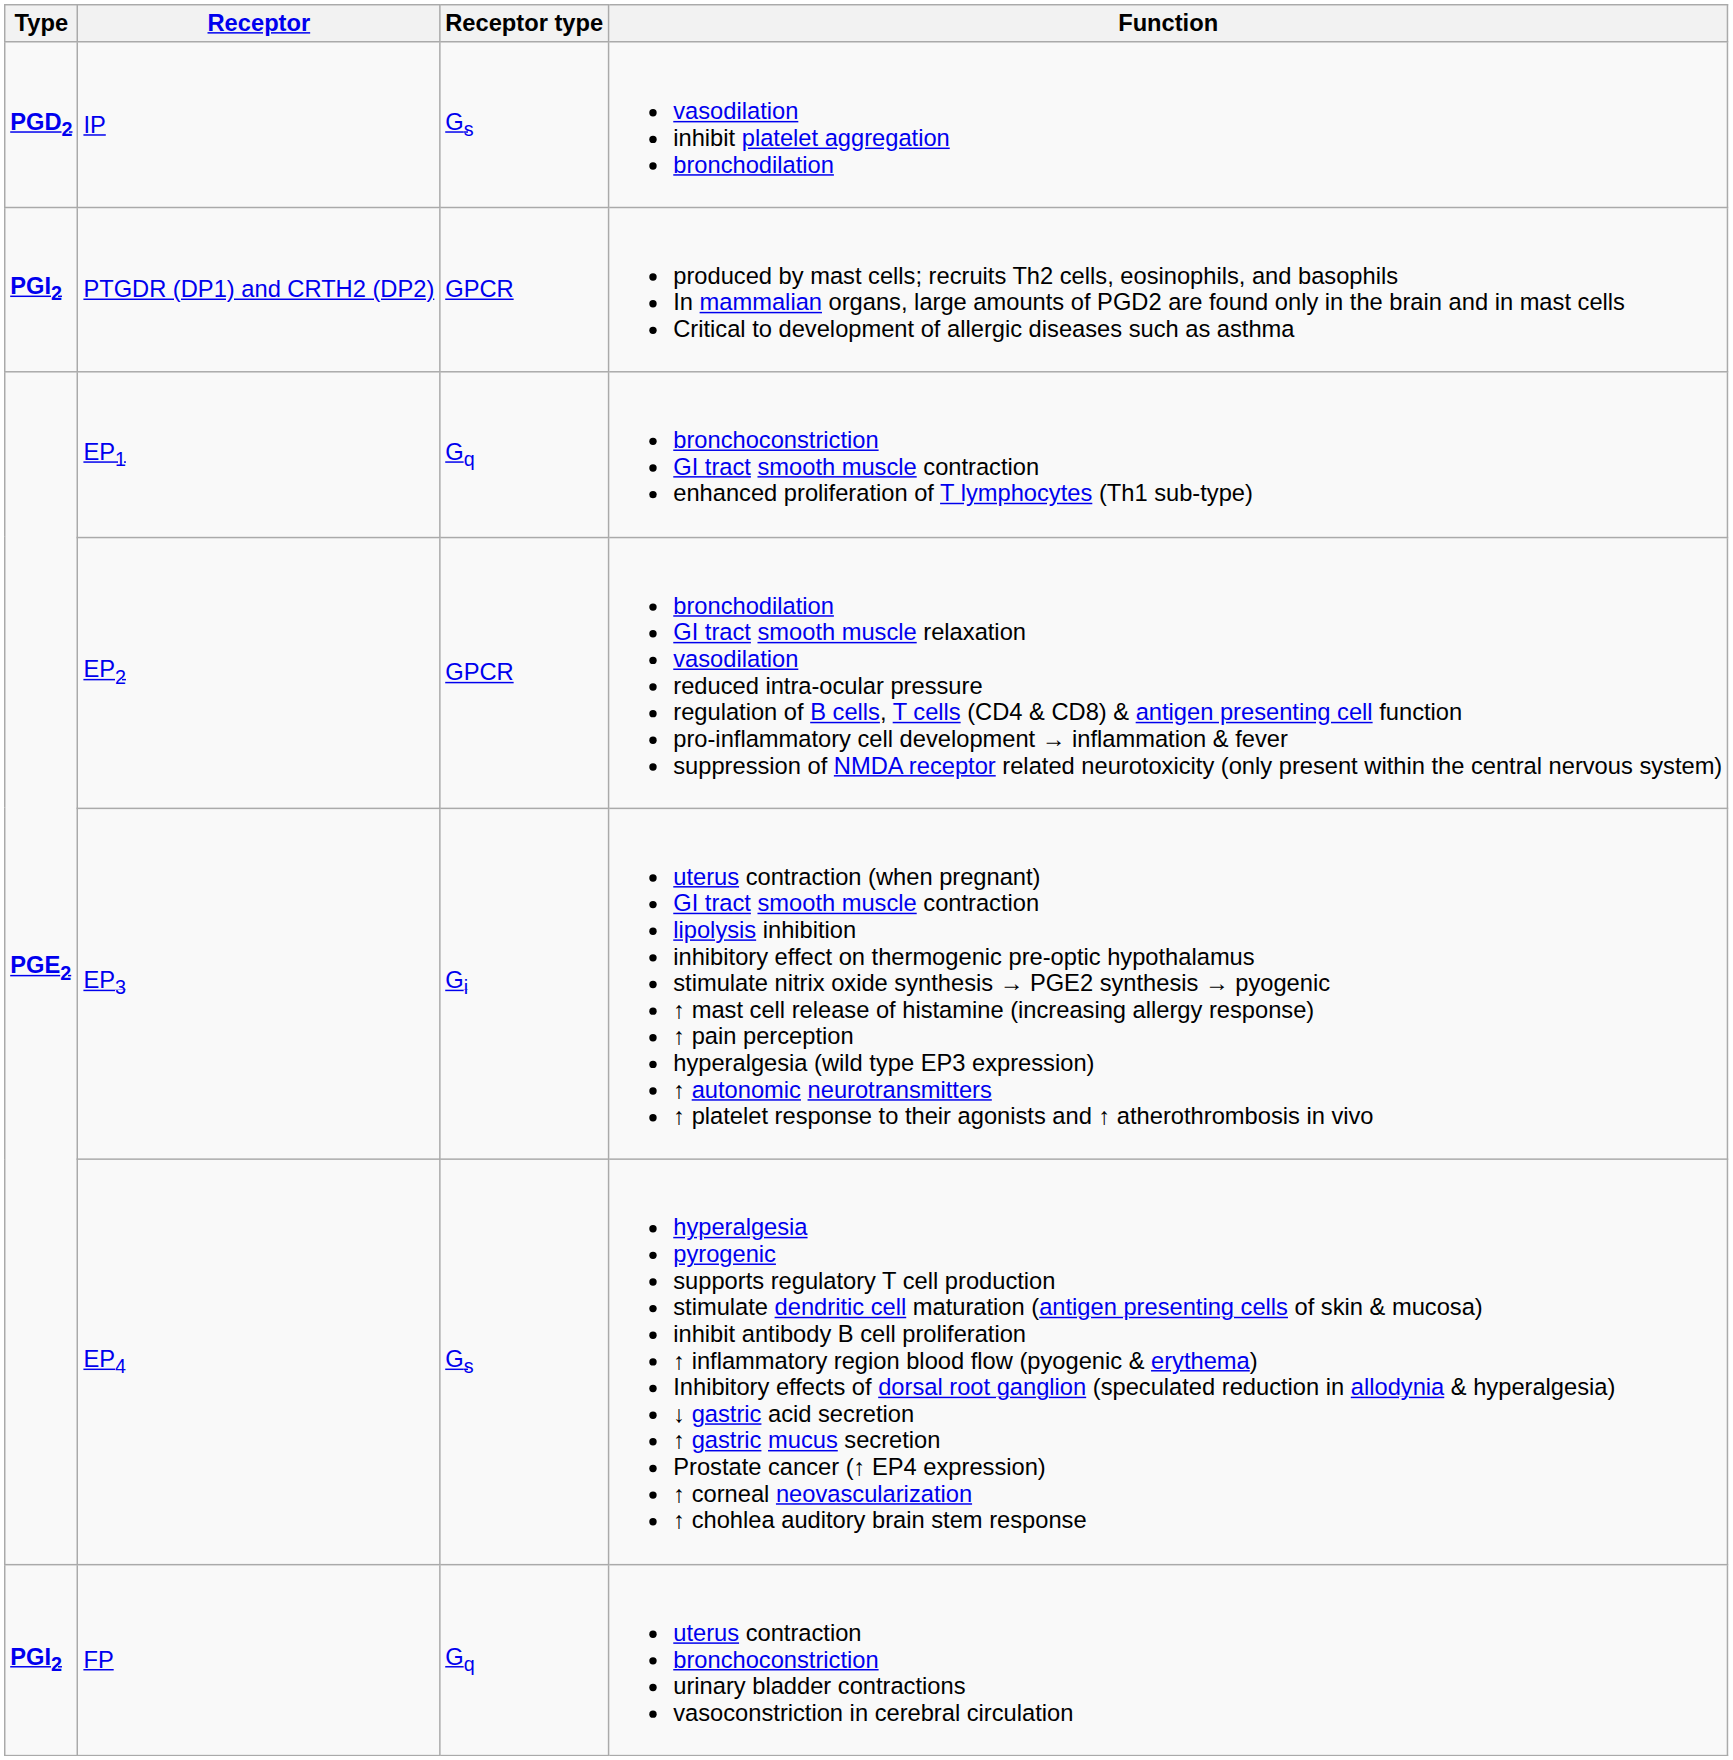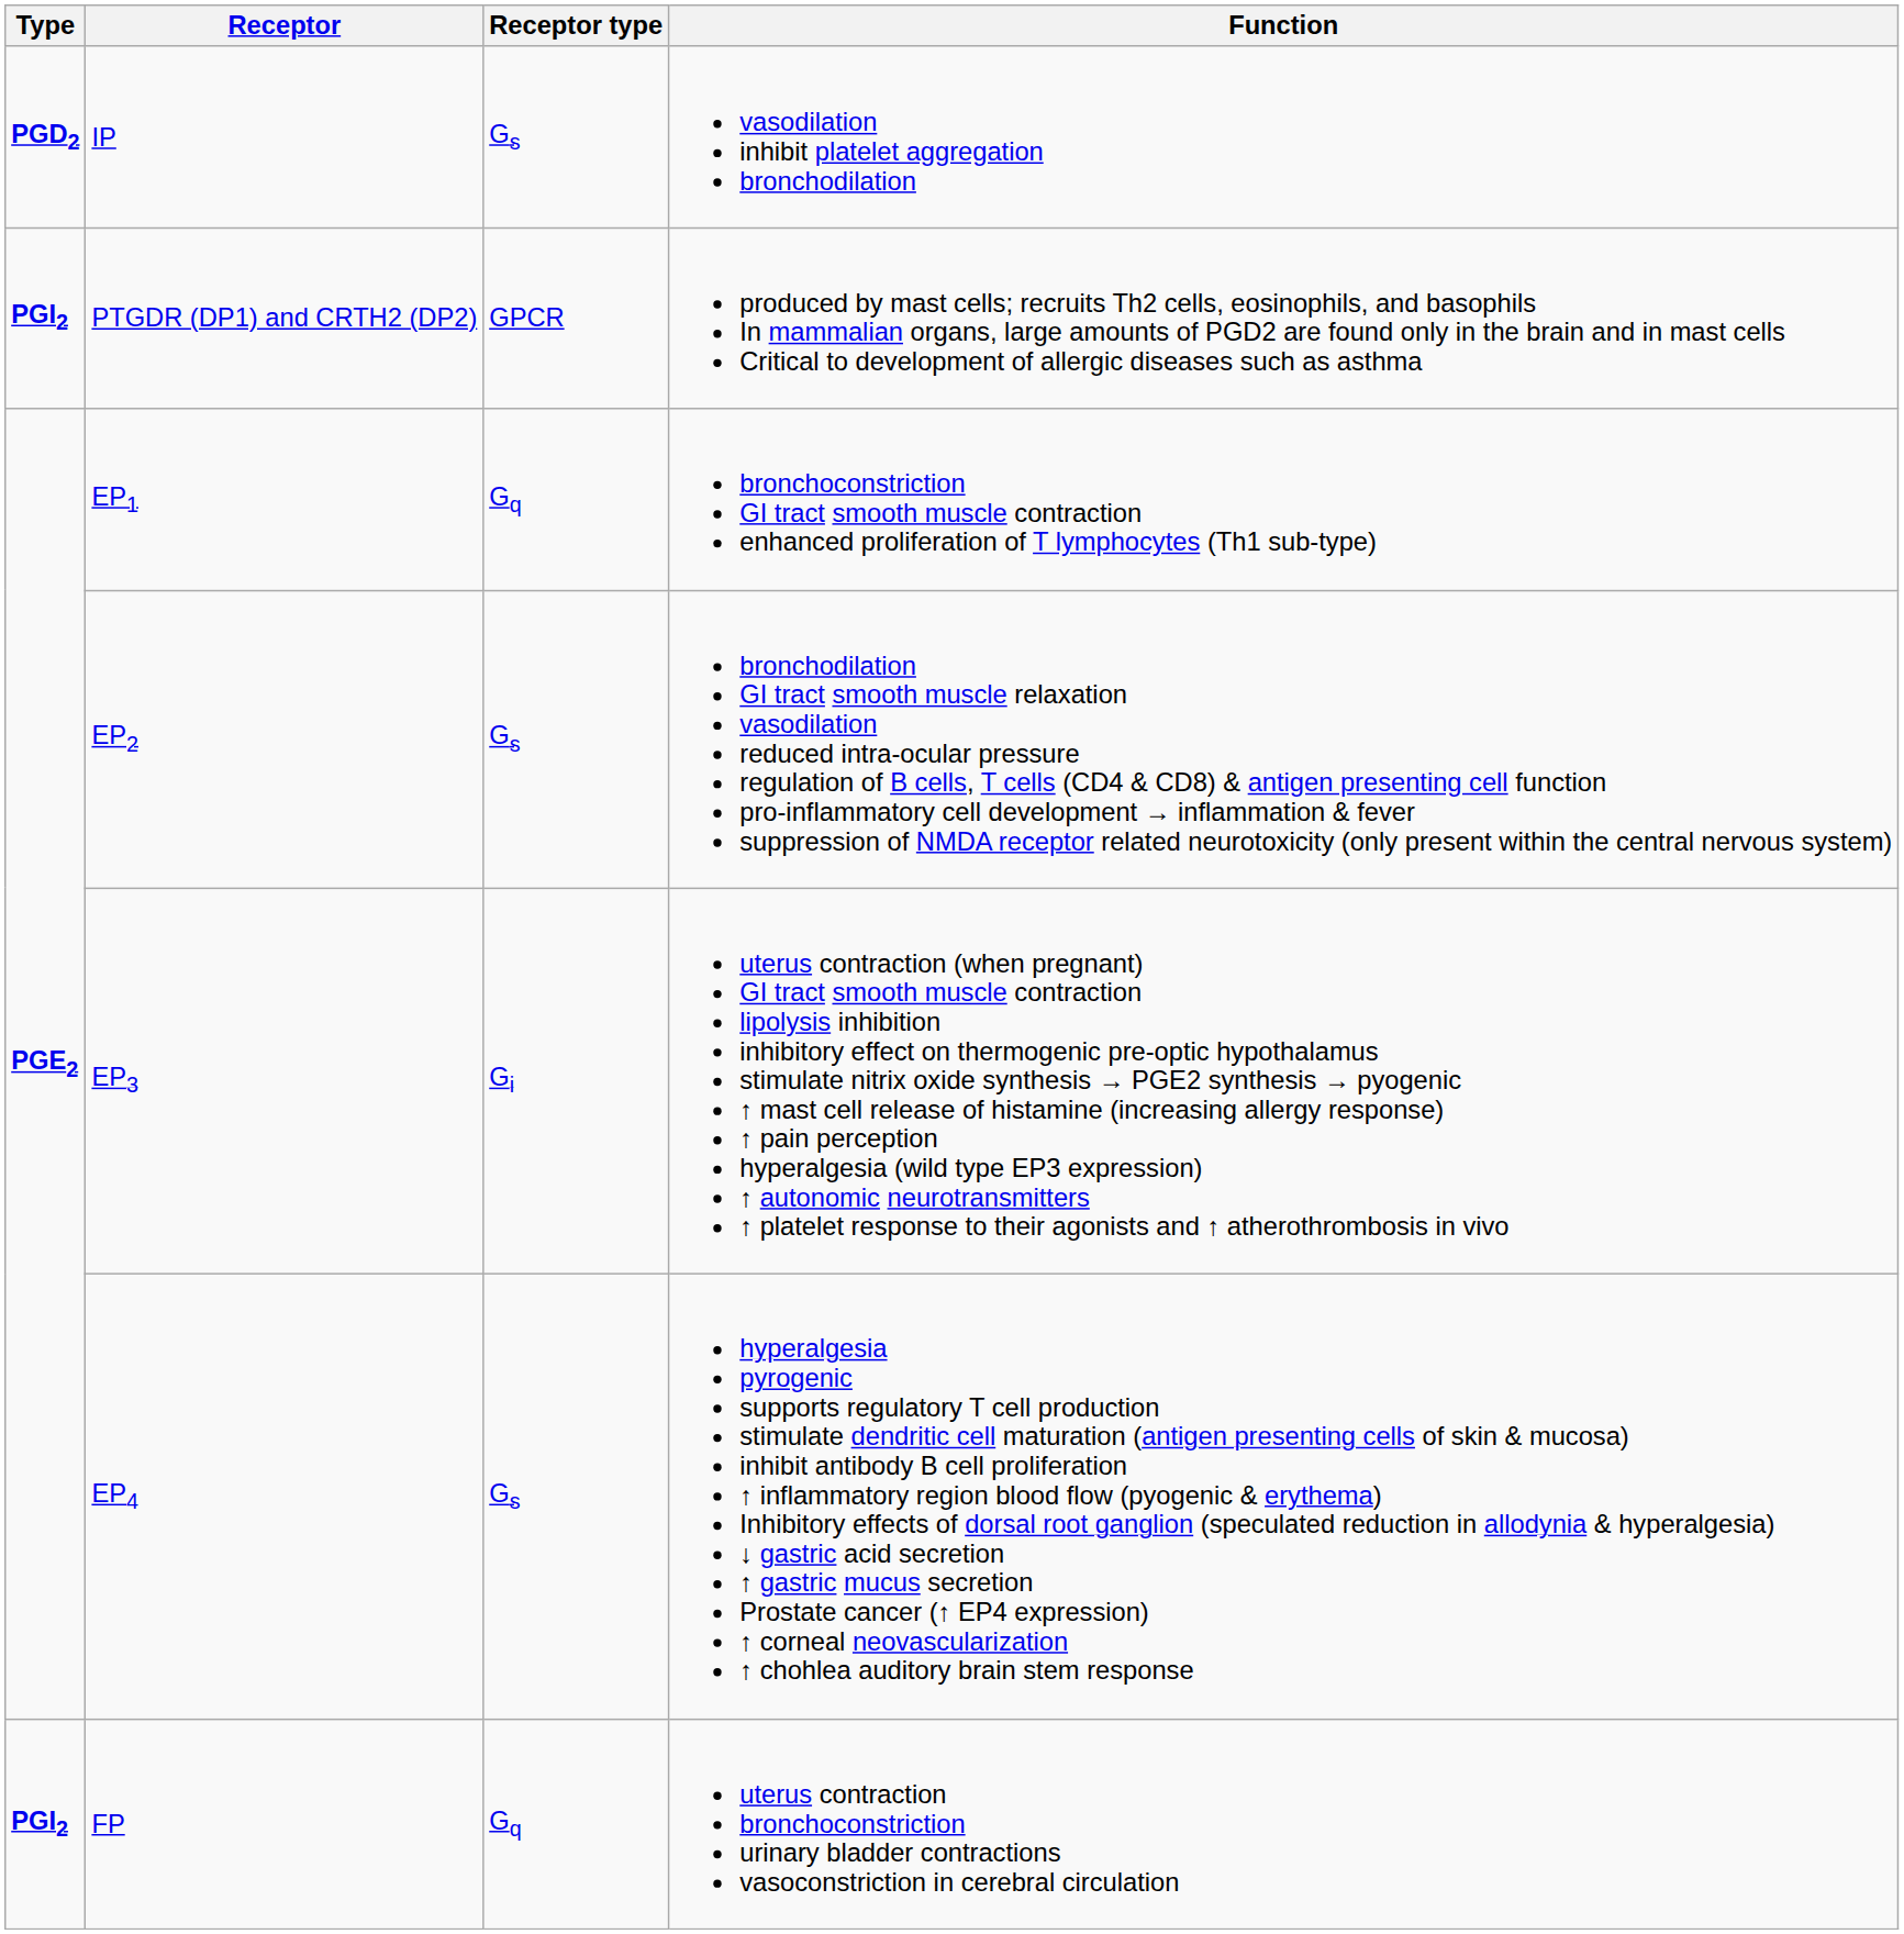EP2 | Receptor type: GPCR -> Gs
